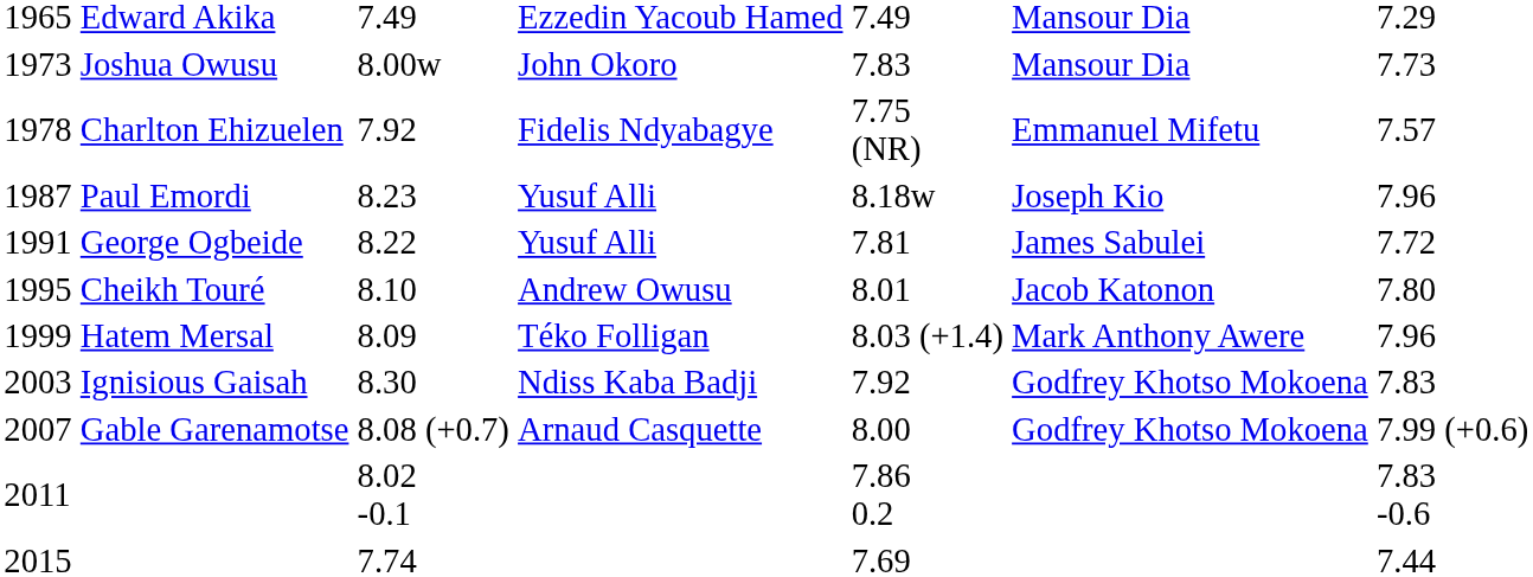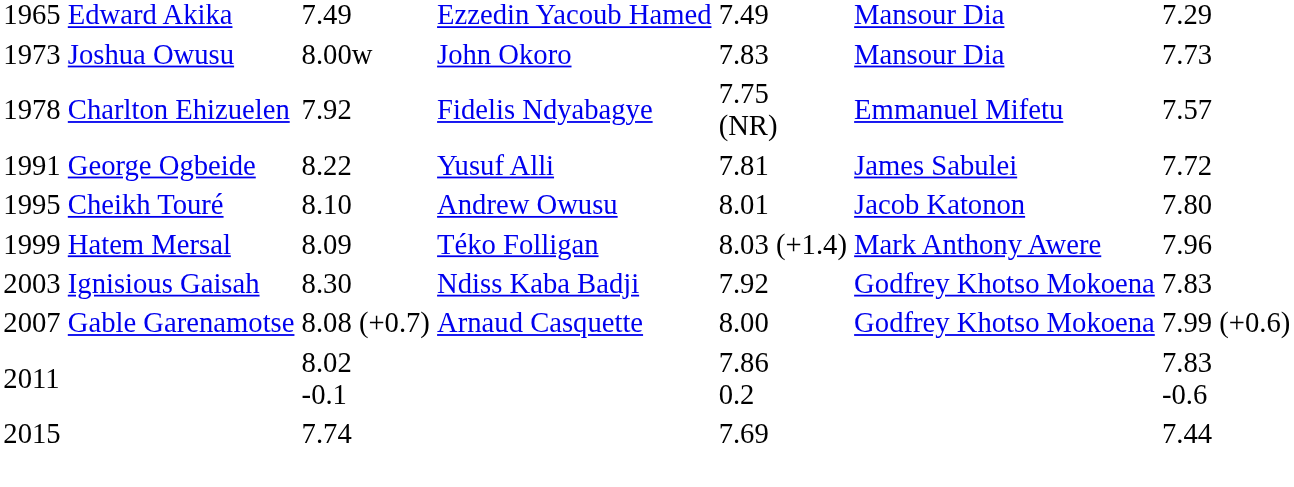- row: 1987 | Paul Emordi | 8.23 | Yusuf Alli | 8.18w | Joseph Kio | 7.96
